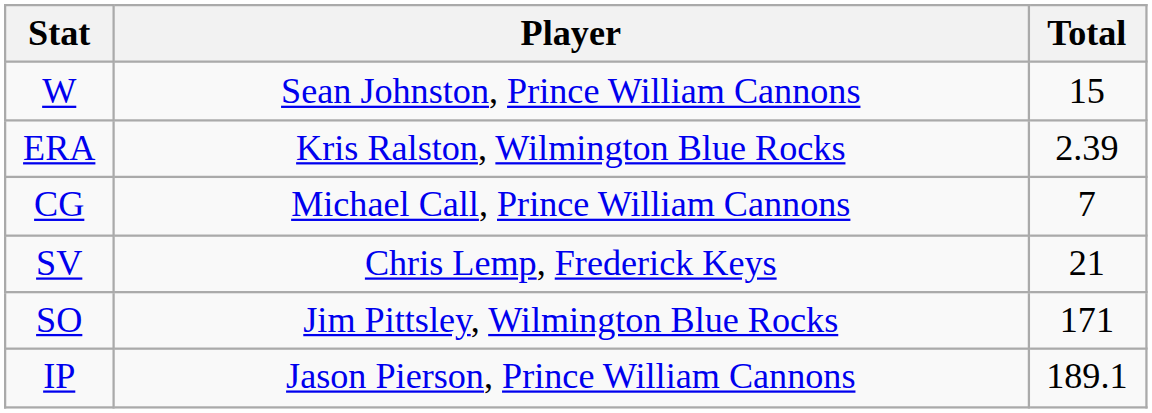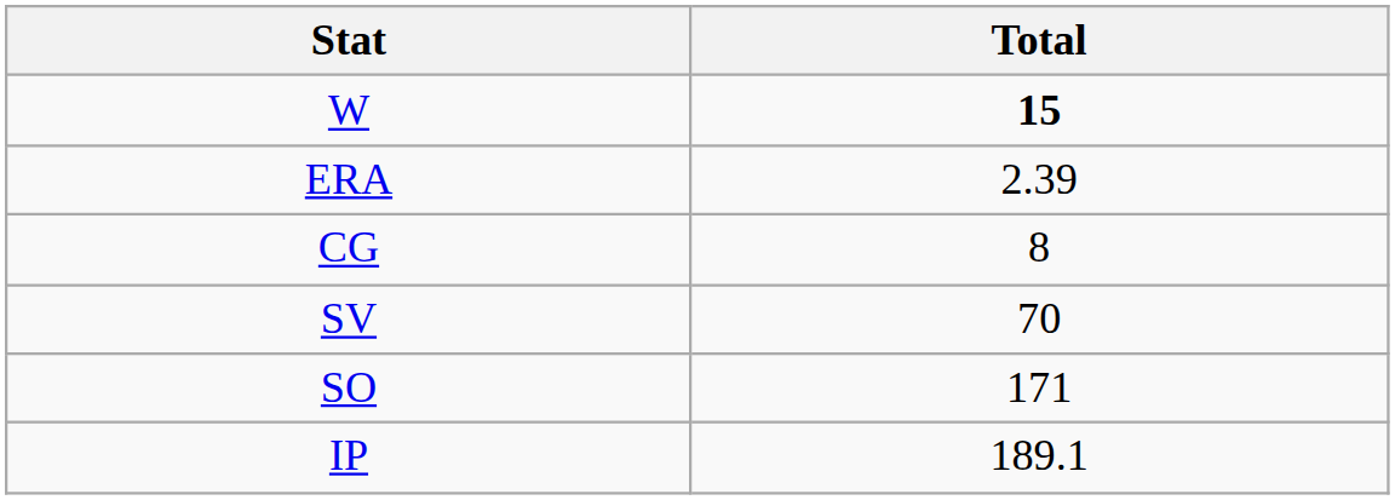- column: Player | Sean Johnston, Prince William Cannons | Kris Ralston, Wilmington Blue Rocks | Michael Call, Prince William Cannons | Chris Lemp, Frederick Keys | Jim Pittsley, Wilmington Blue Rocks | Jason Pierson, Prince William Cannons
W | Total: normal -> bold
CG | Total: 7 -> 8
SV | Total: 21 -> 70
